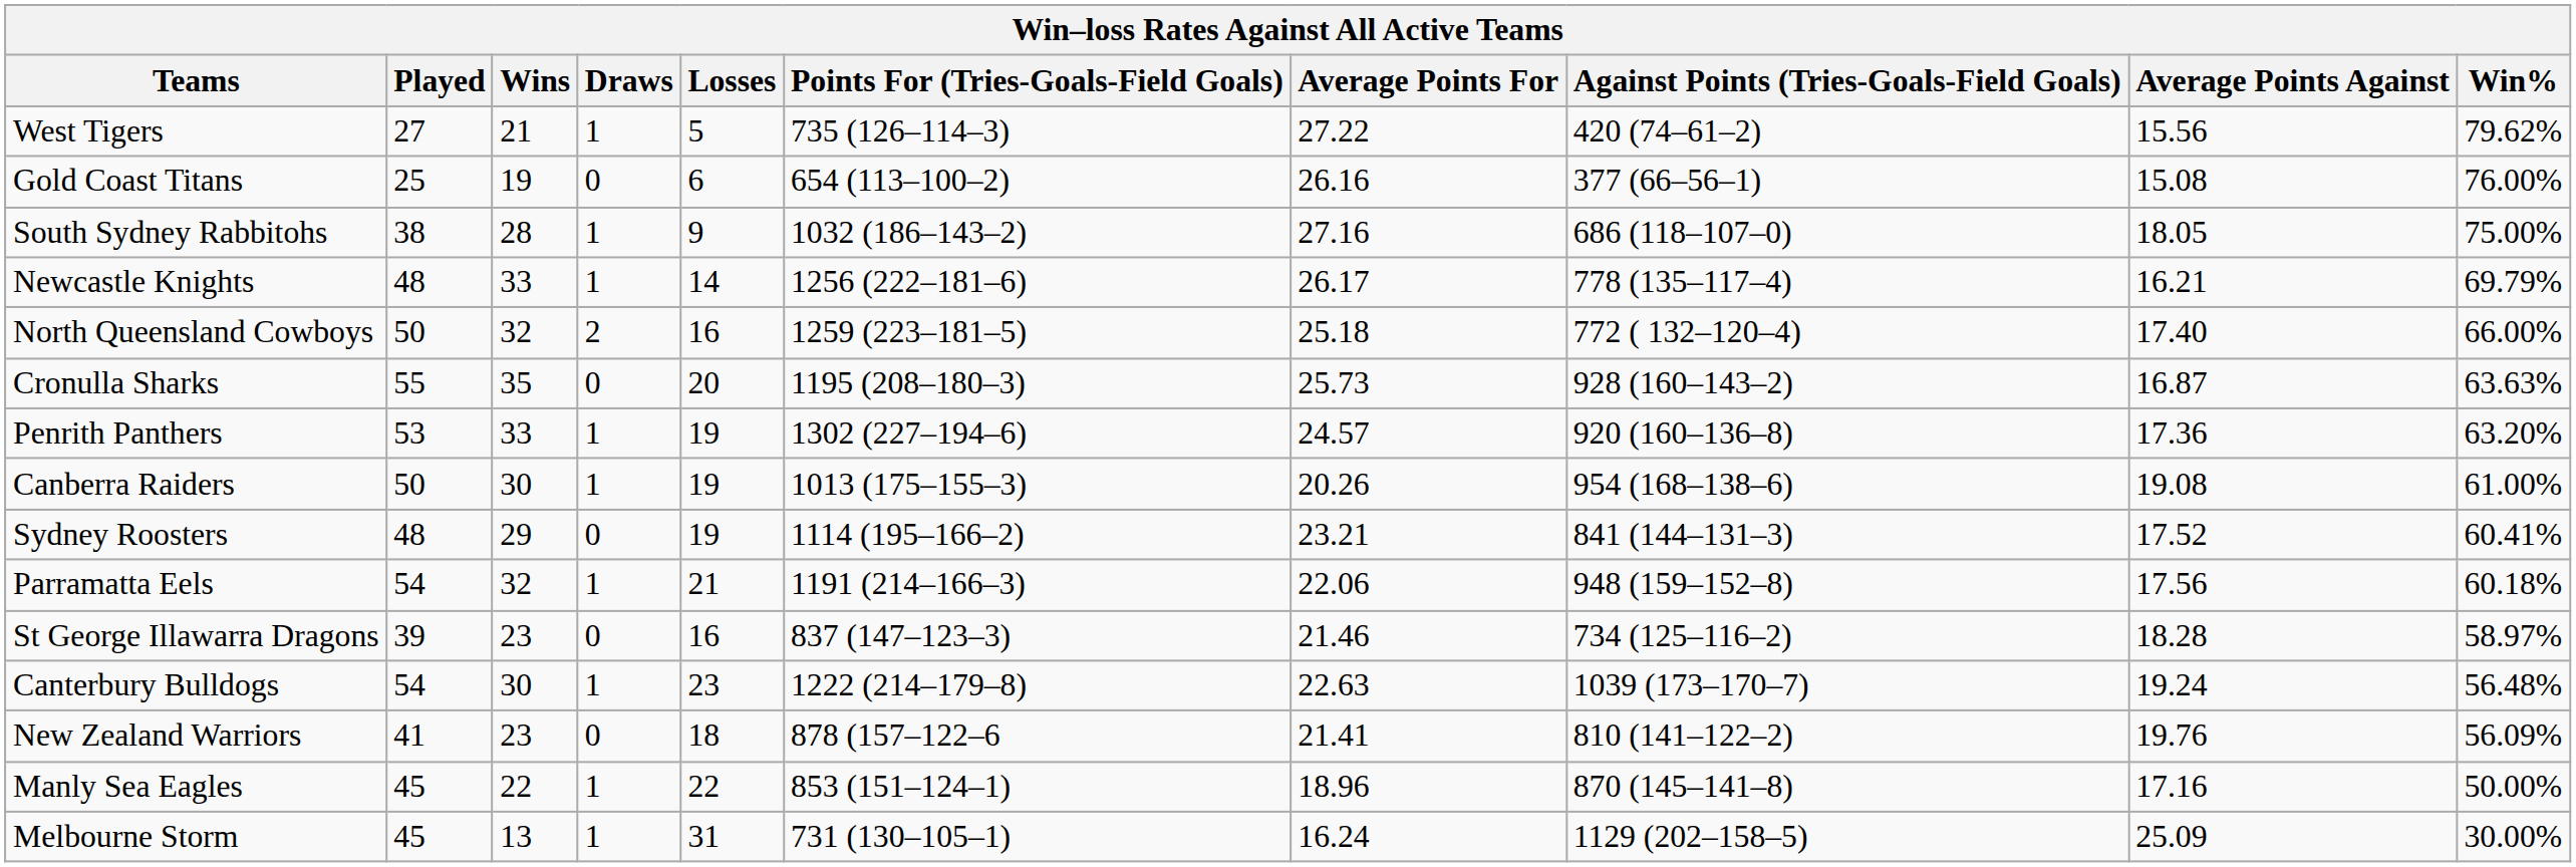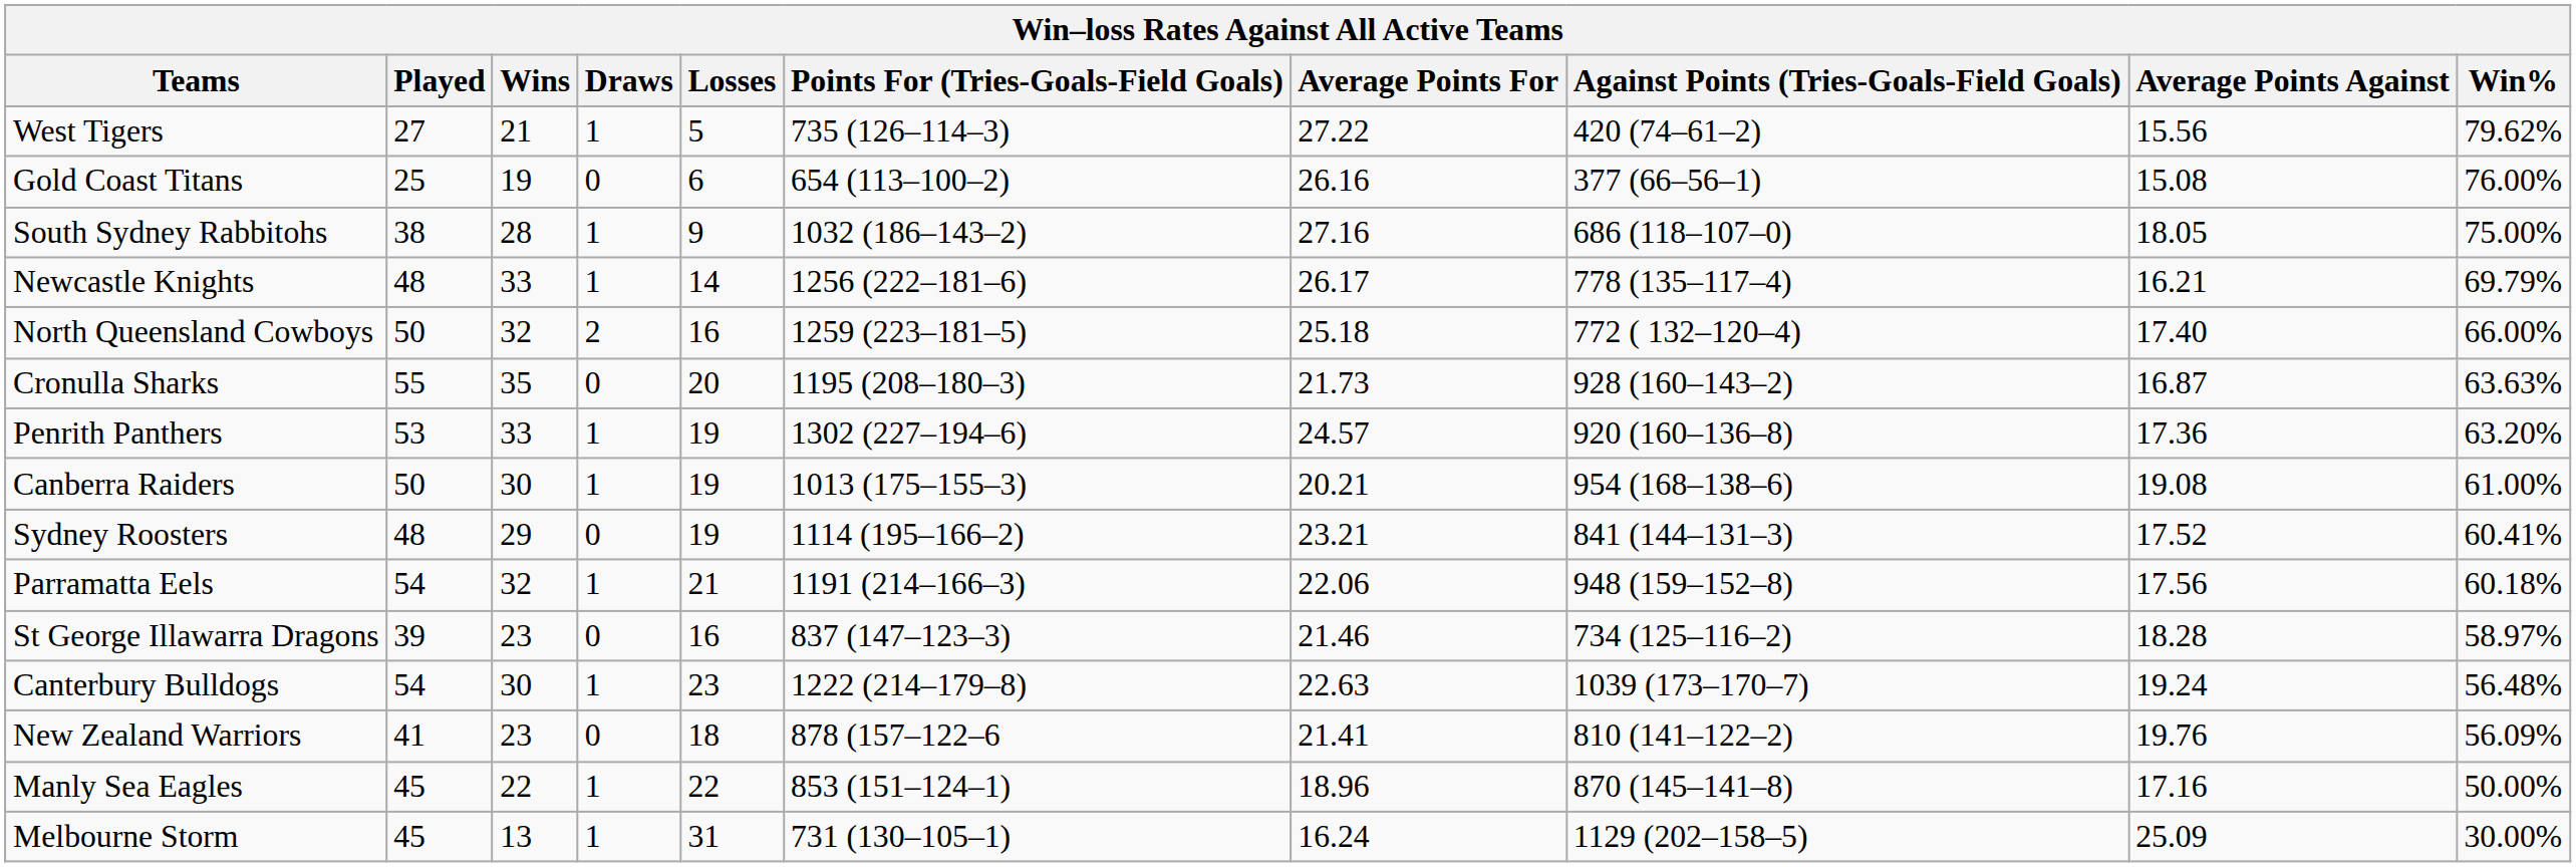Cronulla Sharks | Average Points For: 25.73 -> 21.73
Canberra Raiders | Average Points For: 20.26 -> 20.21
